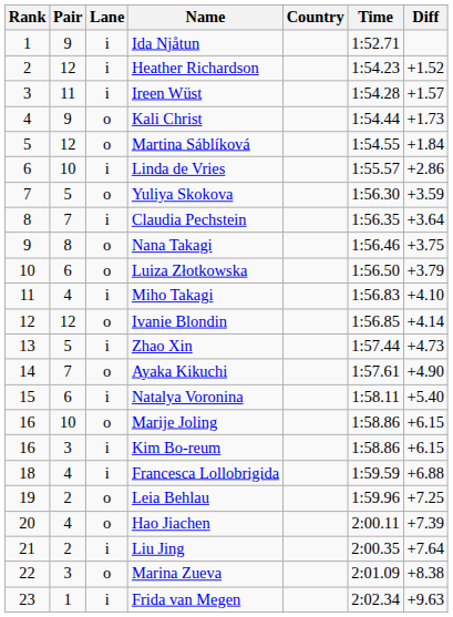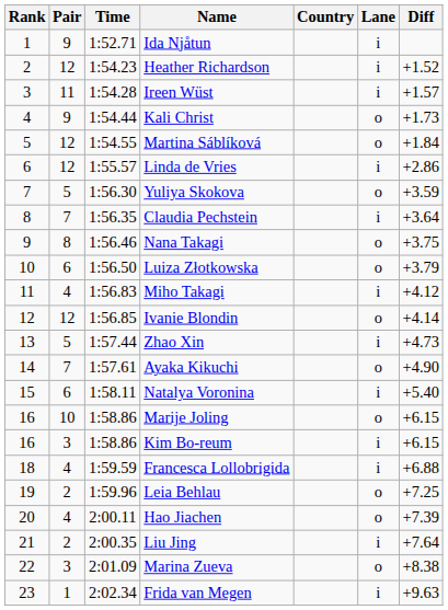columns swapped: Lane <-> Time
Linda de Vries | Pair: 10 -> 12
Miho Takagi | Diff: +4.10 -> +4.12
